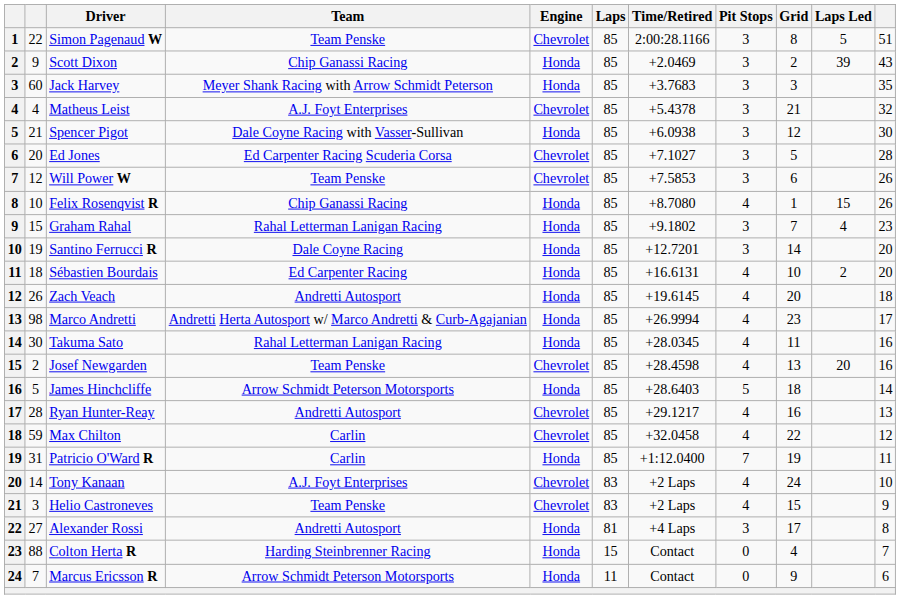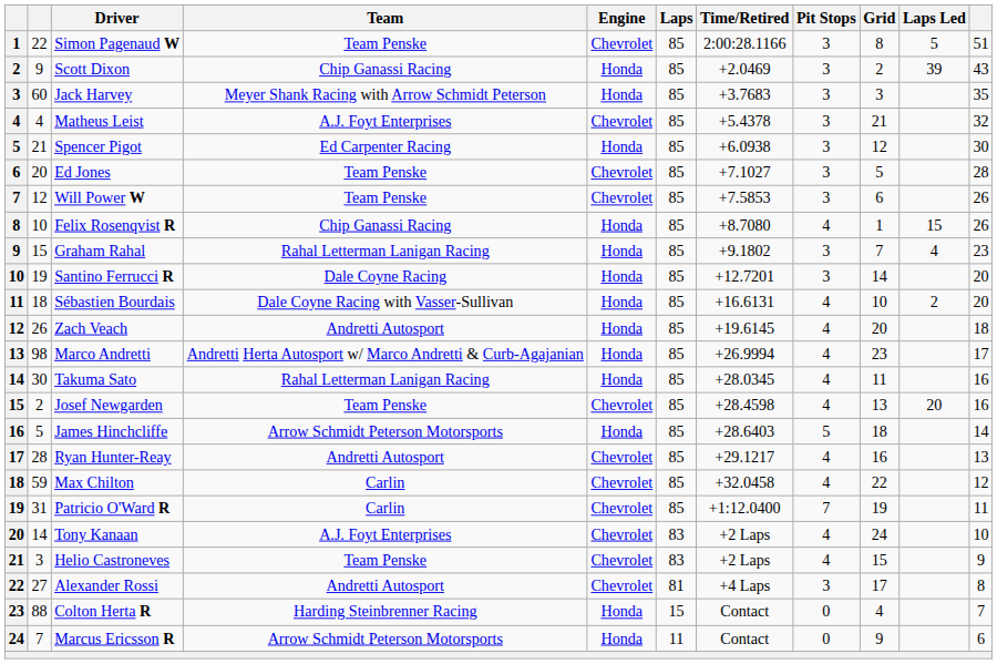Spencer Pigot | Team: Dale Coyne Racing with Vasser-Sullivan -> Ed Carpenter Racing
Ed Jones | Team: Ed Carpenter Racing Scuderia Corsa -> Team Penske
Sébastien Bourdais | Team: Ed Carpenter Racing -> Dale Coyne Racing with Vasser-Sullivan
Patricio O'Ward R | Engine: Honda -> Chevrolet
Alexander Rossi | Engine: Honda -> Chevrolet
